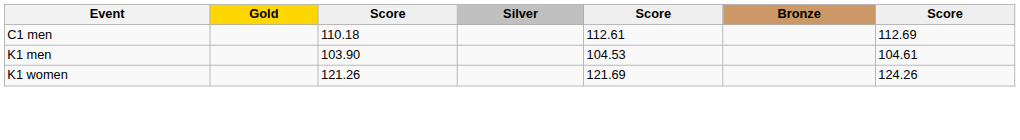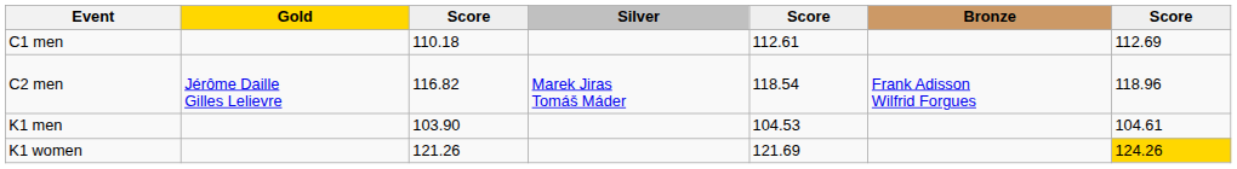+ row: C2 men | Jérôme Daille Gilles Lelievre | 116.82 | Marek Jiras Tomáš Máder | 118.54 | Frank Adisson Wilfrid Forgues | 118.96
K1 women | column 7: no background -> gold background
